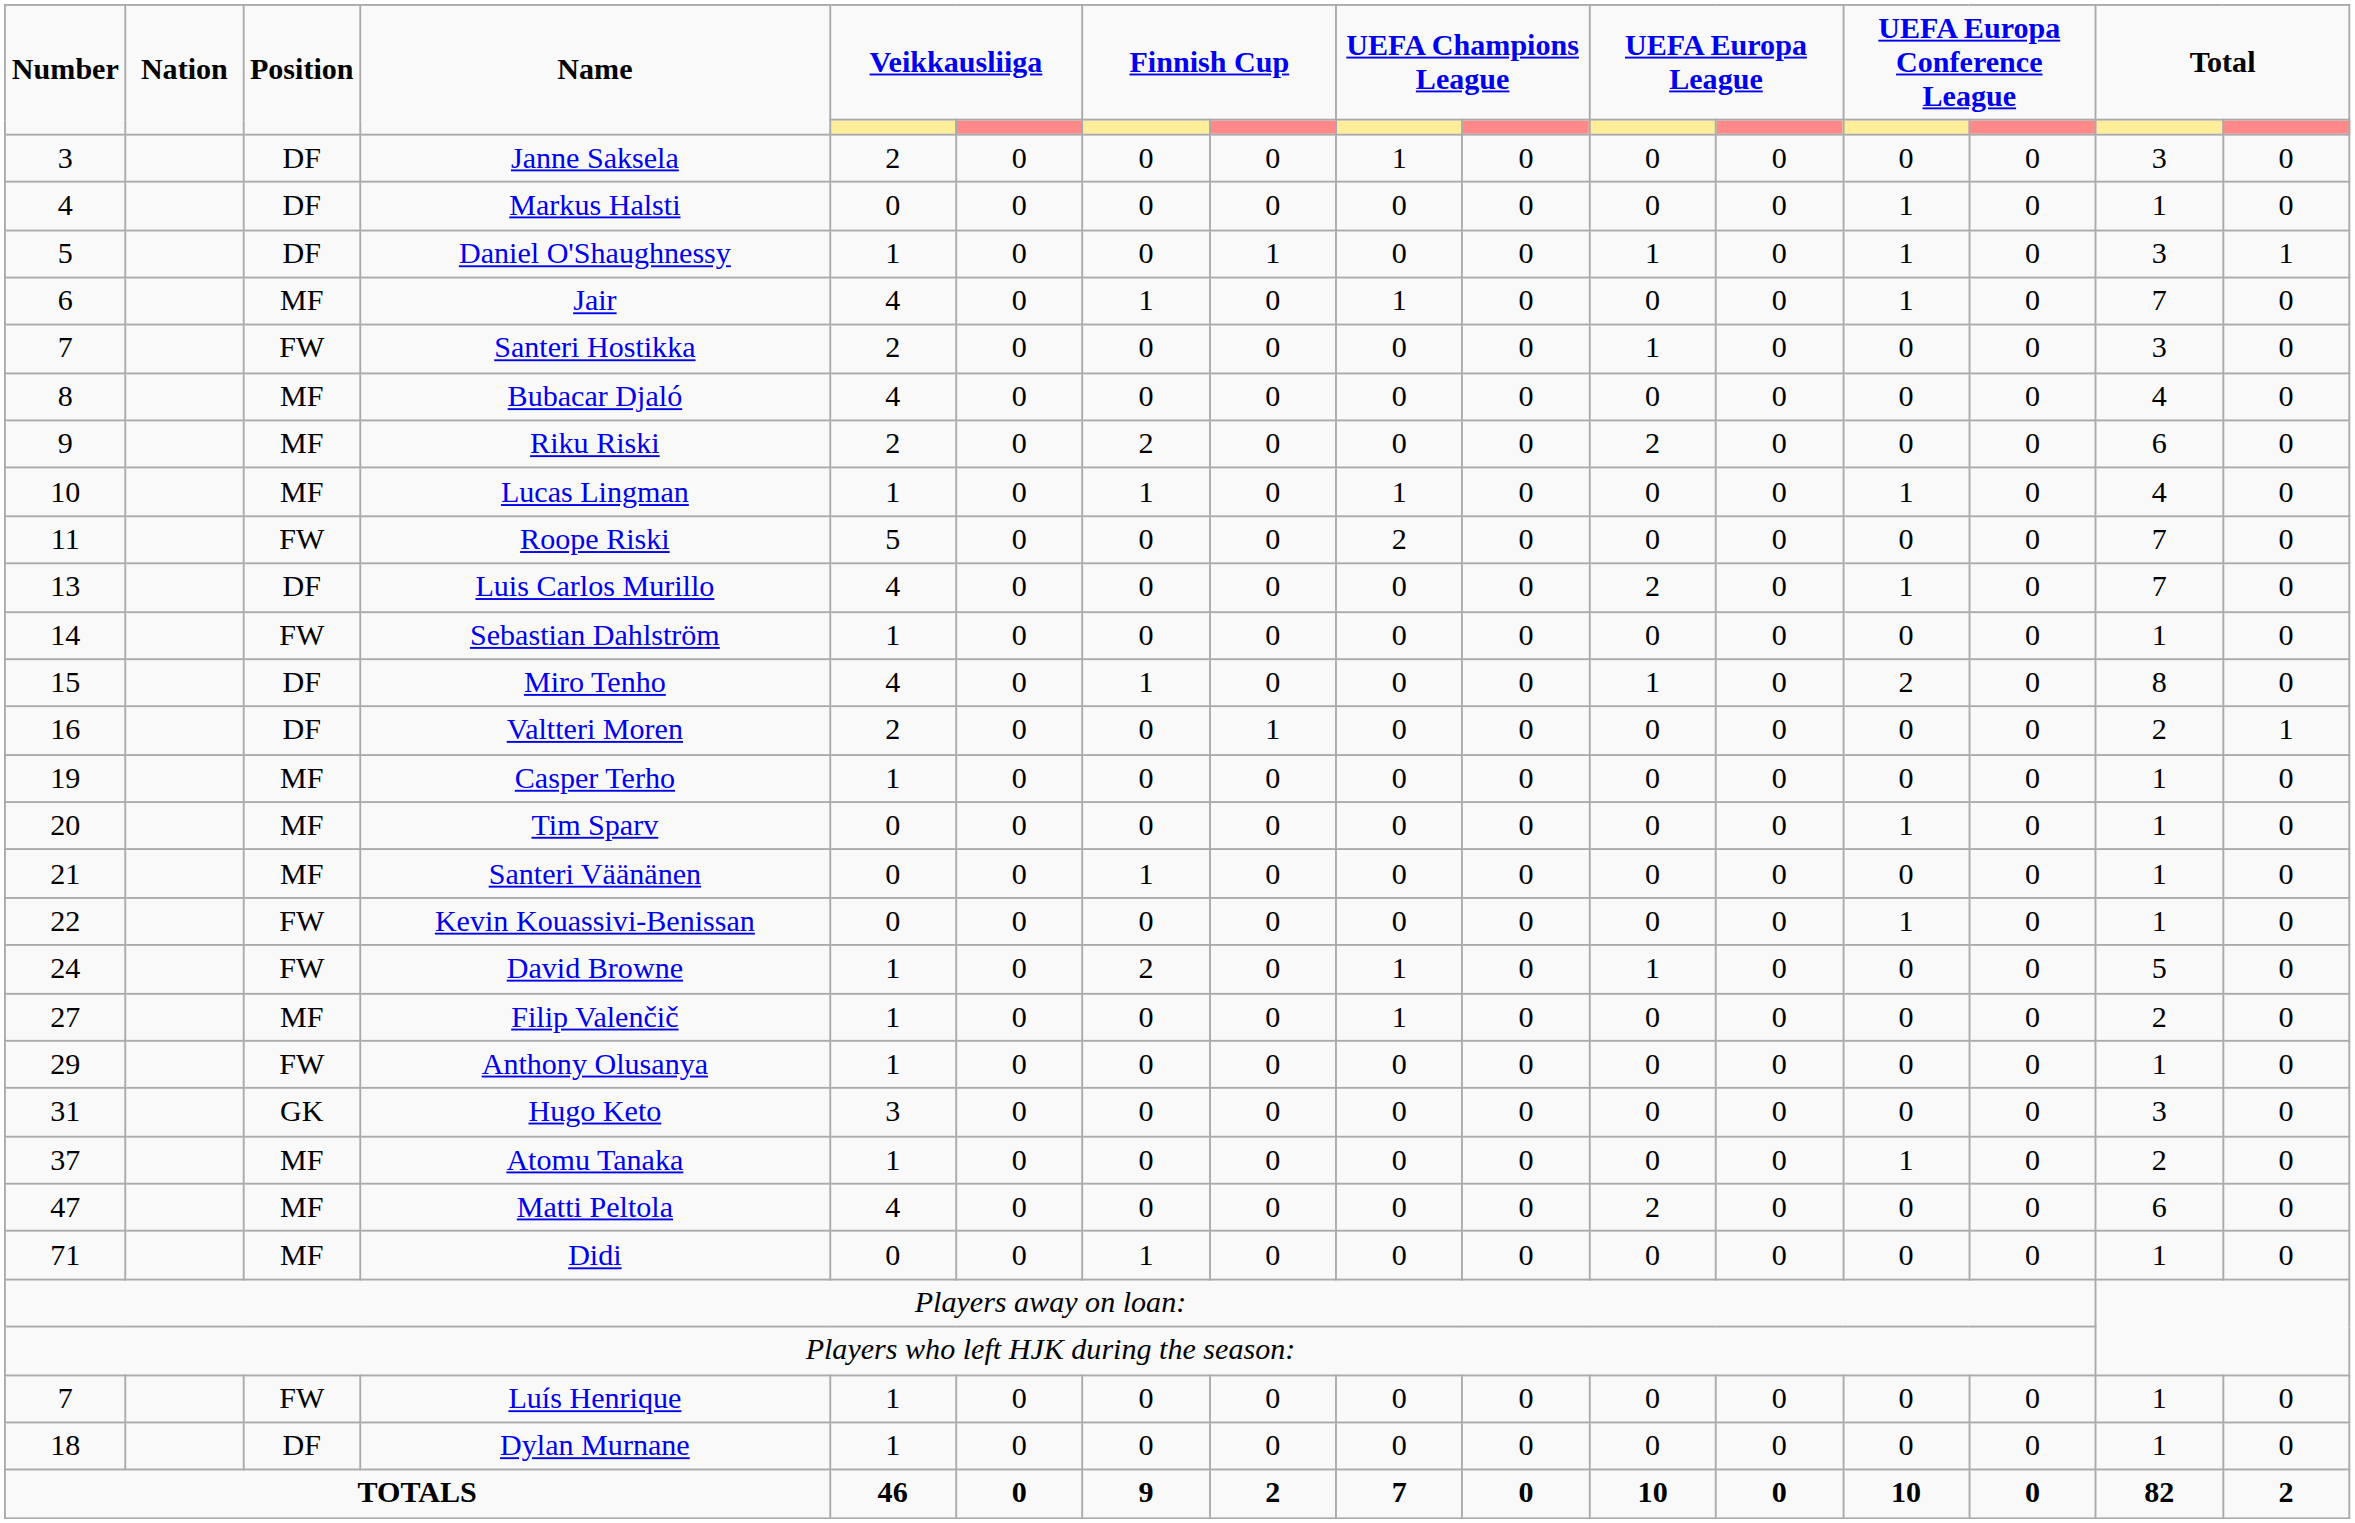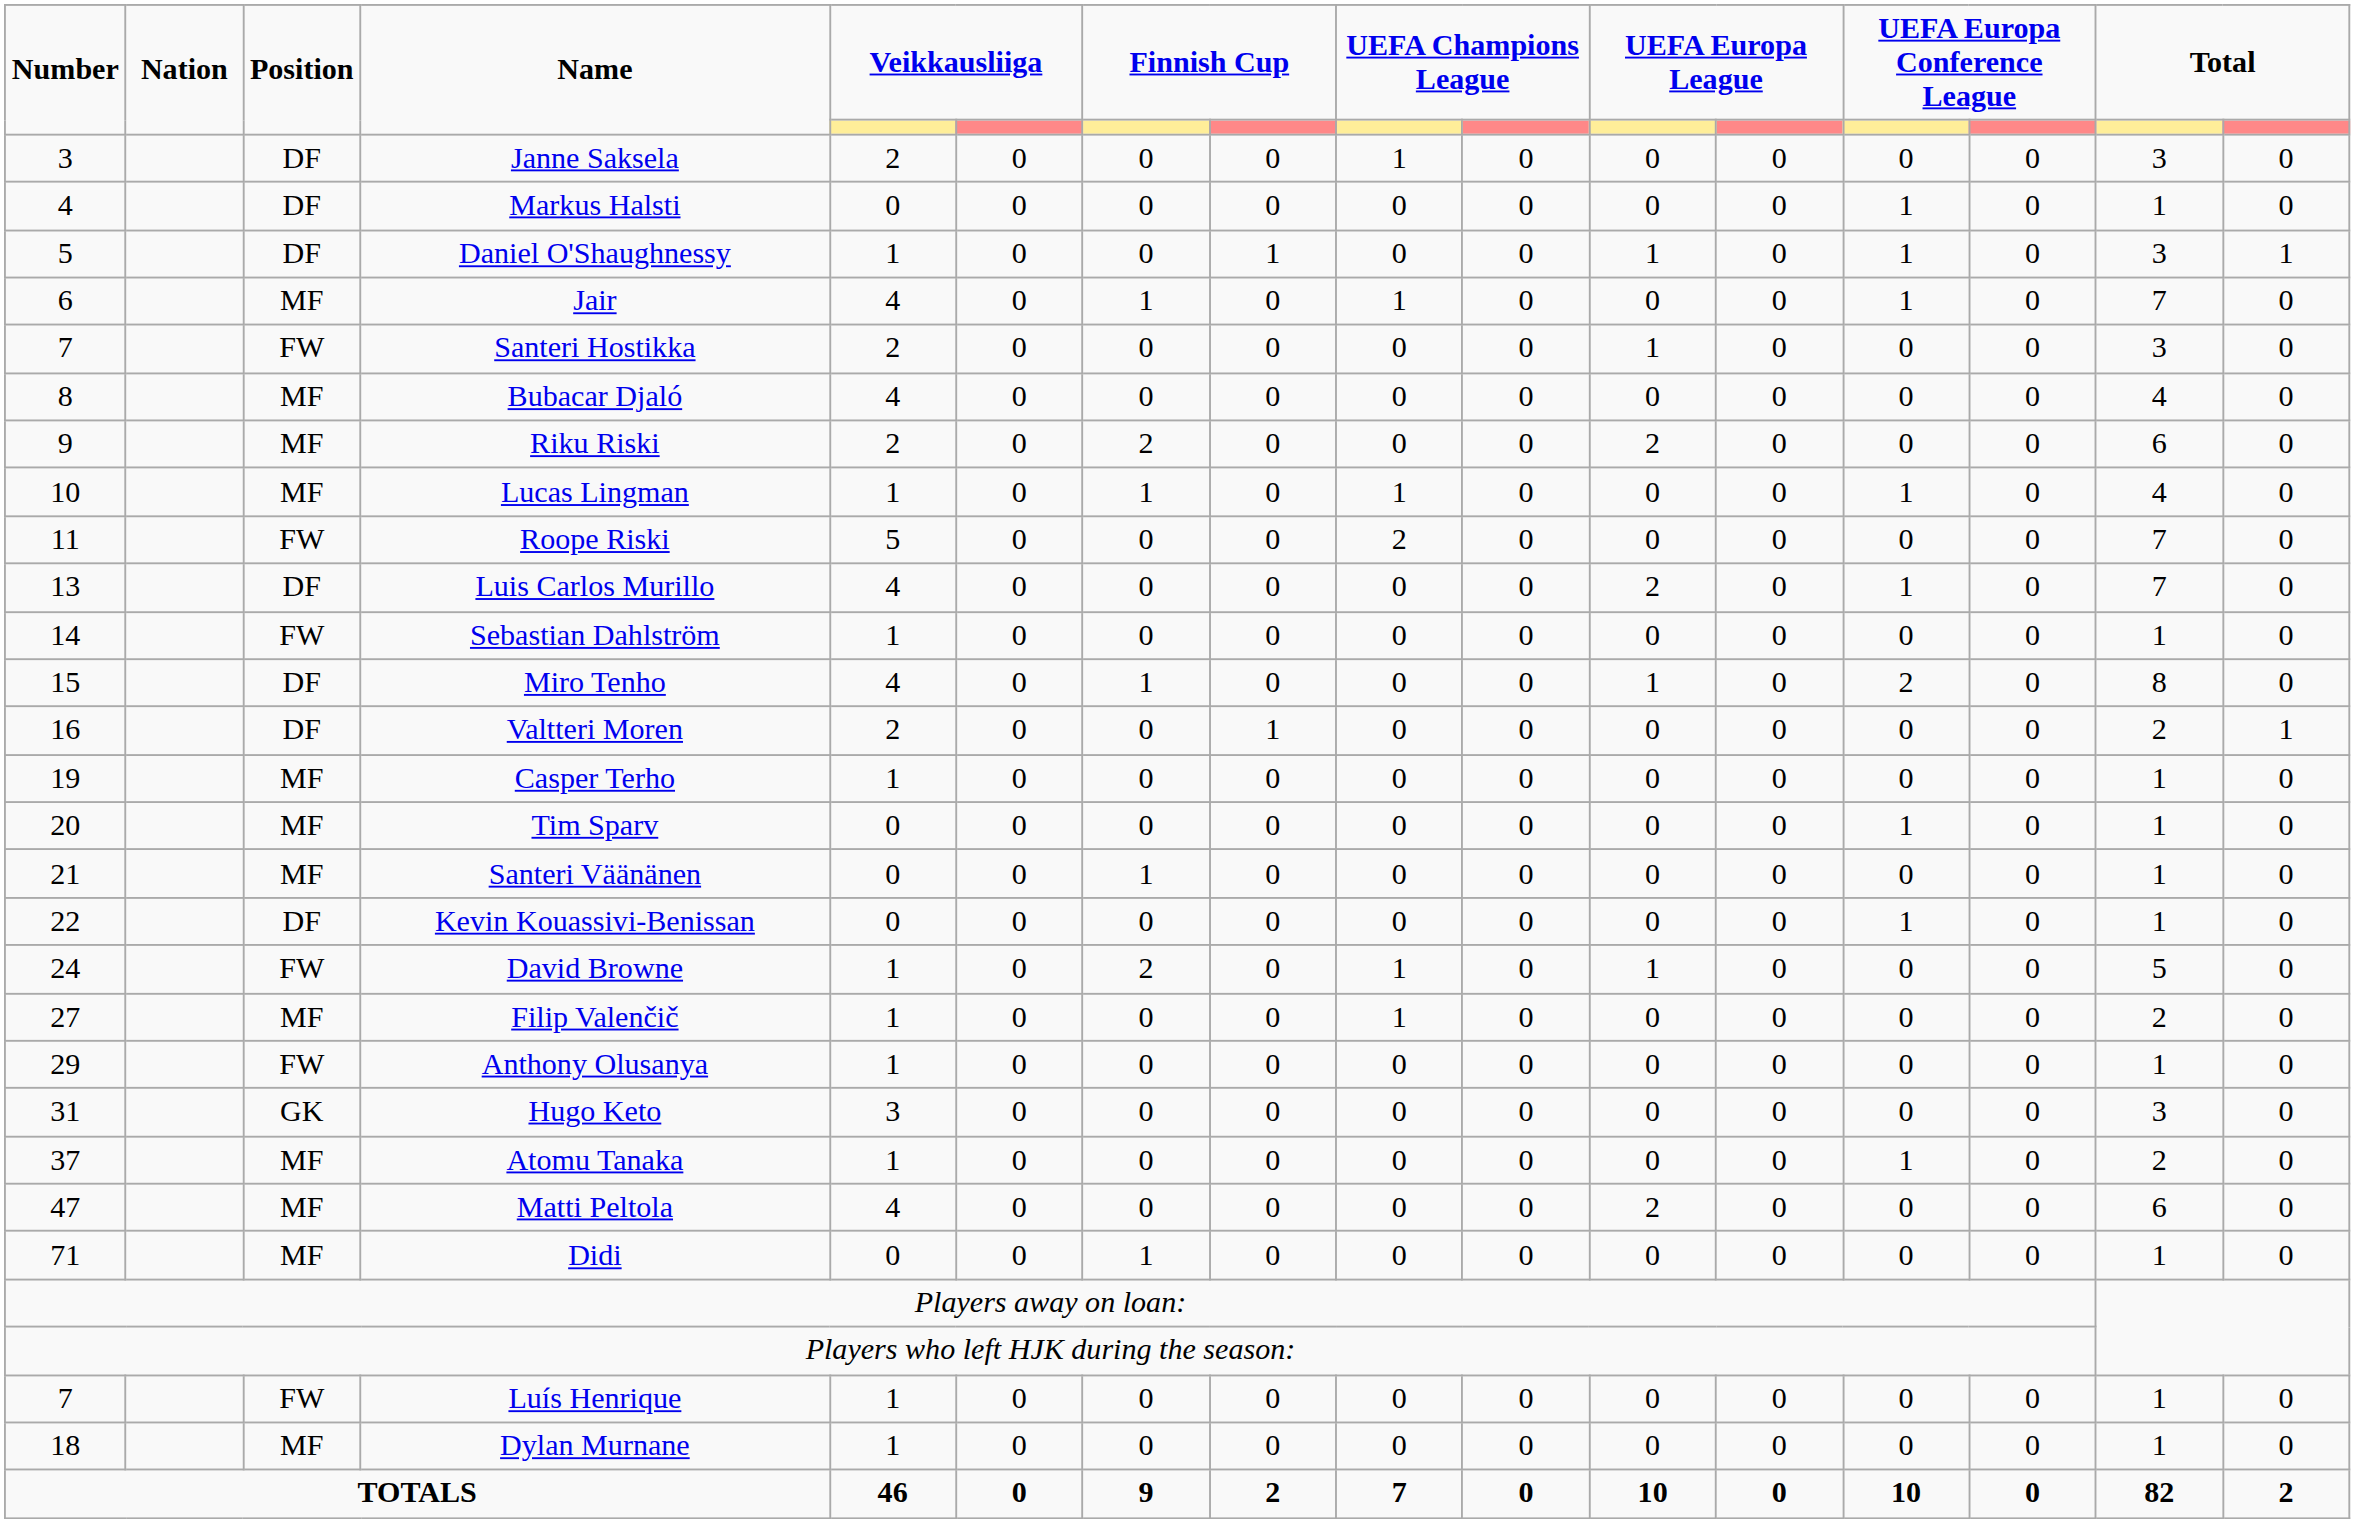Kevin Kouassivi-Benissan | Position: FW -> DF
Dylan Murnane | Position: DF -> MF
